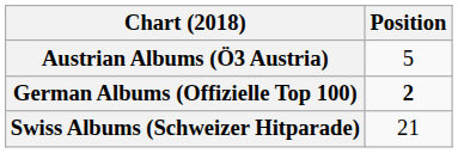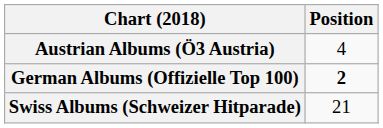Austrian Albums (Ö3 Austria) | Position: 5 -> 4
